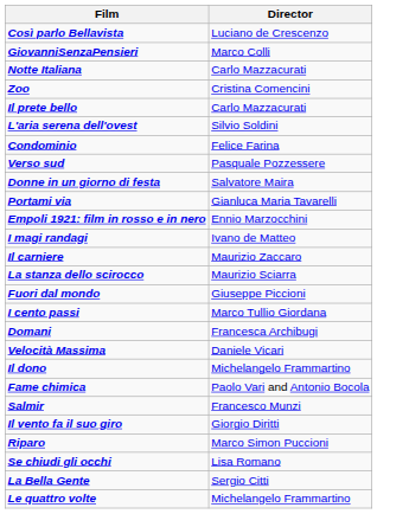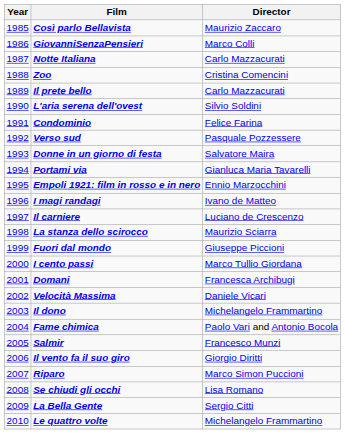+ column: Year | 1985 | 1986 | 1987 | 1988 | 1989 | 1990 | 1991 | 1992 | 1993 | 1994 | 1995 | 1996 | 1997 | 1998 | 1999 | 2000 | 2001 | 2002 | 2003 | 2004 | 2005 | 2006 | 2007 | 2008 | 2009 | 2010
Così parlo Bellavista | Director: Luciano de Crescenzo -> Maurizio Zaccaro
Il carniere | Director: Maurizio Zaccaro -> Luciano de Crescenzo
